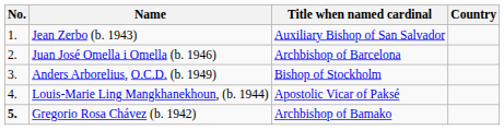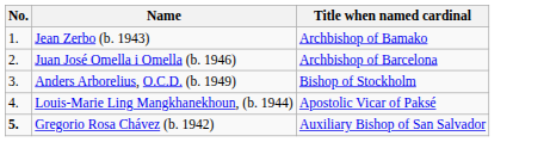- column: Country
Jean Zerbo (b. 1943) | Title when named cardinal: Auxiliary Bishop of San Salvador -> Archbishop of Bamako
Gregorio Rosa Chávez (b. 1942) | Title when named cardinal: Archbishop of Bamako -> Auxiliary Bishop of San Salvador
